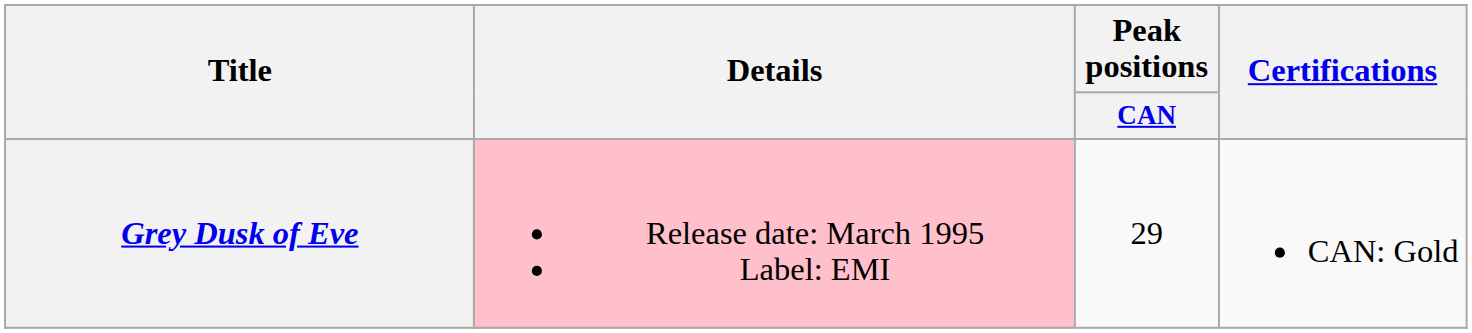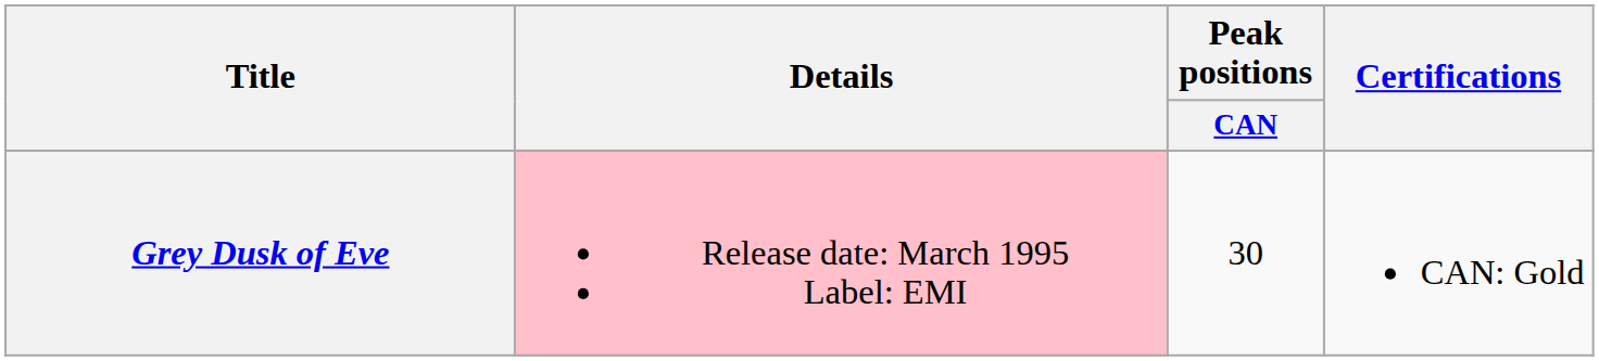Grey Dusk of Eve | Peak positions / CAN: 29 -> 30
